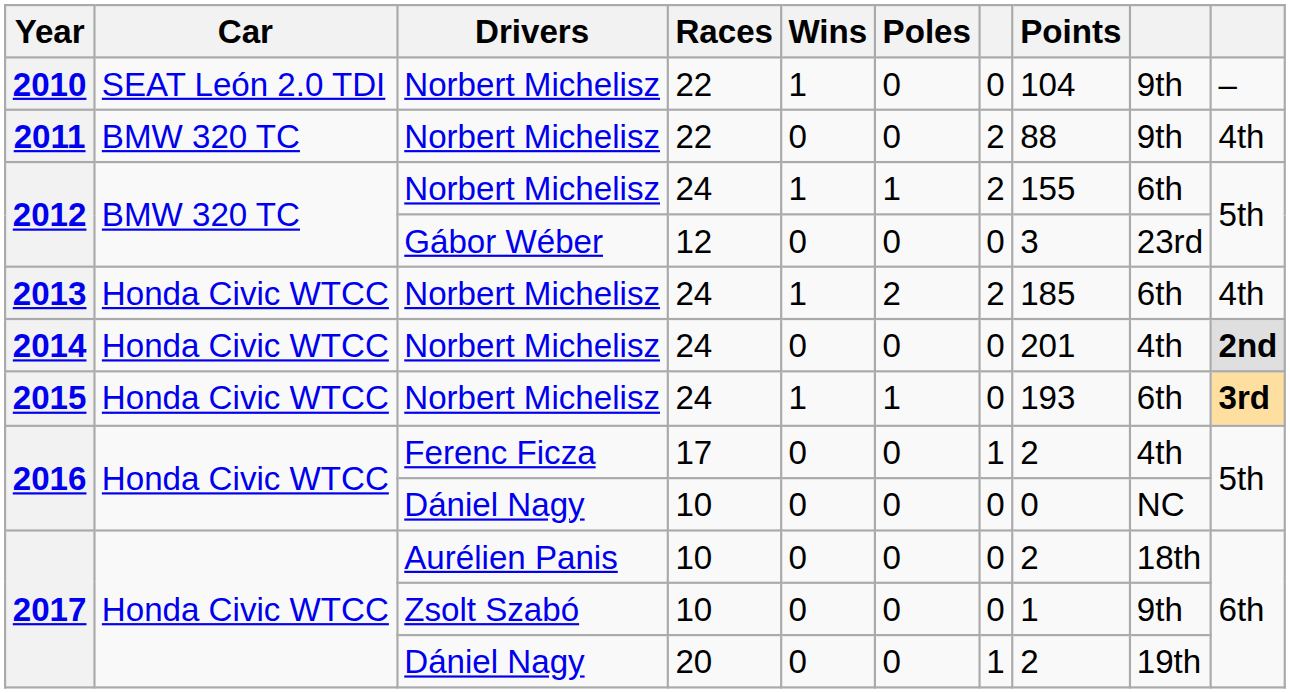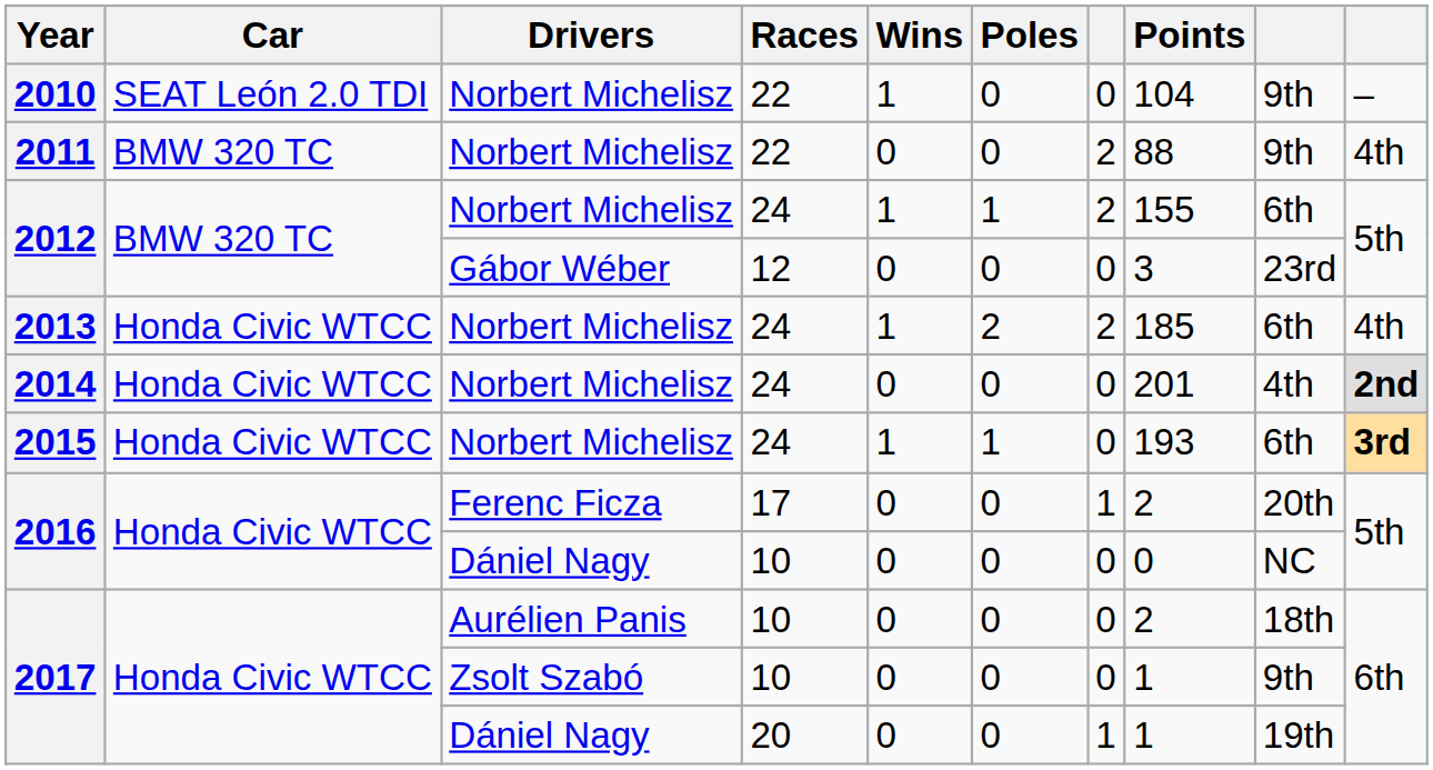2016 / Ferenc Ficza | column 9: 4th -> 20th
2017 / Dániel Nagy | Points: 2 -> 1
